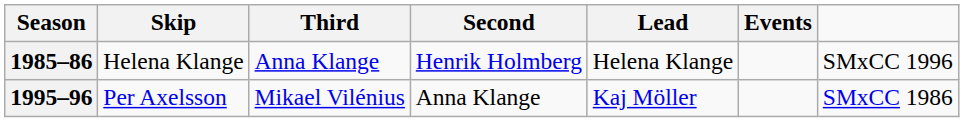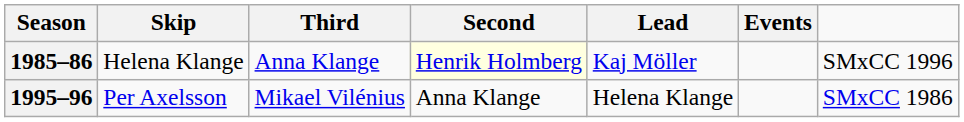1985–86 | Second: no background -> lightyellow background
1985–86 | Lead: Helena Klange -> Kaj Möller
1995–96 | Lead: Kaj Möller -> Helena Klange
